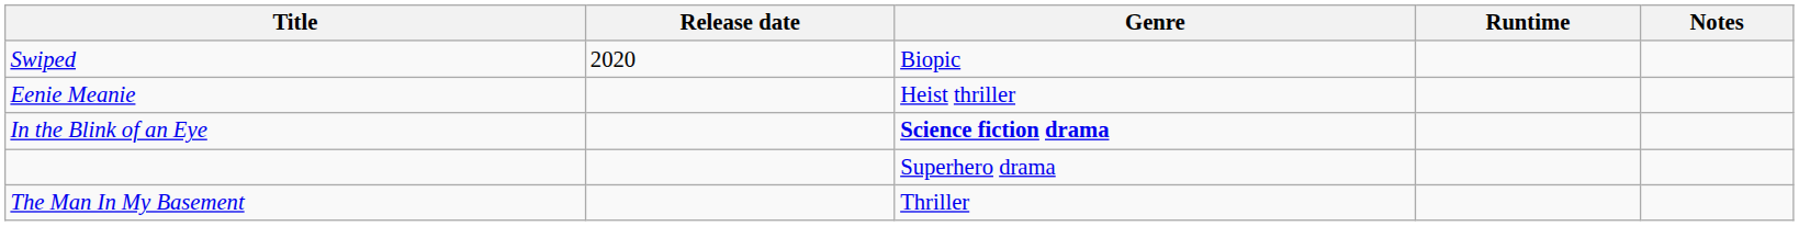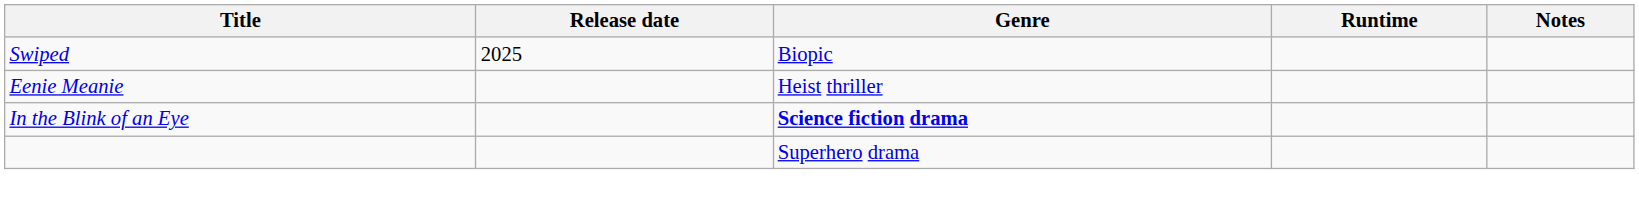Swiped | Release date: 2020 -> 2025
- row: The Man In My Basement | Thriller
